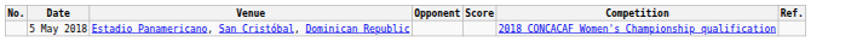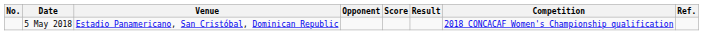+ column: Result
